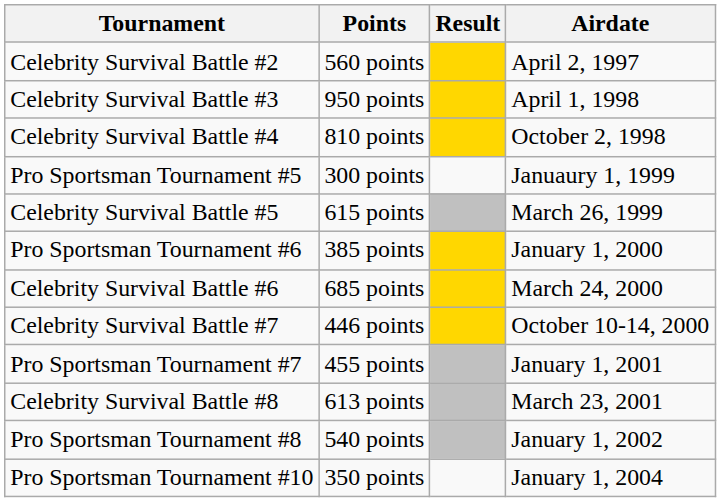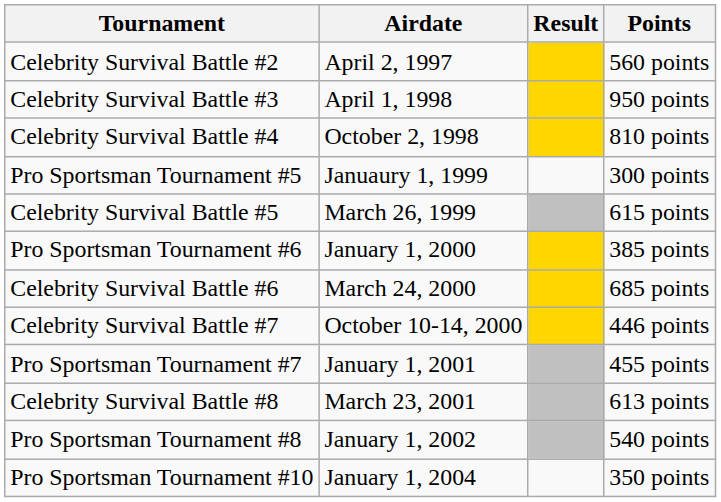columns swapped: Airdate <-> Points
